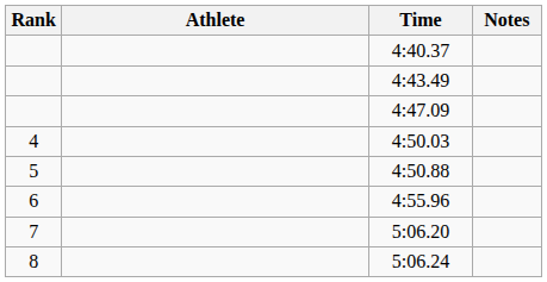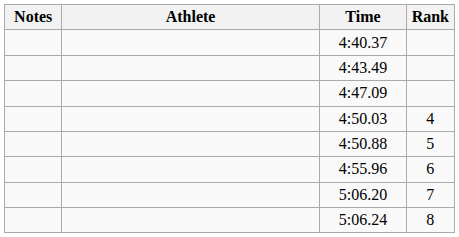columns swapped: Rank <-> Notes
